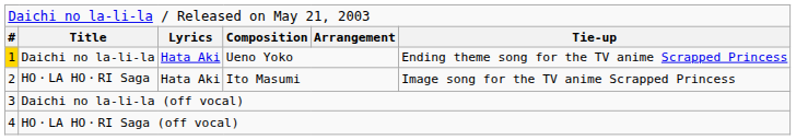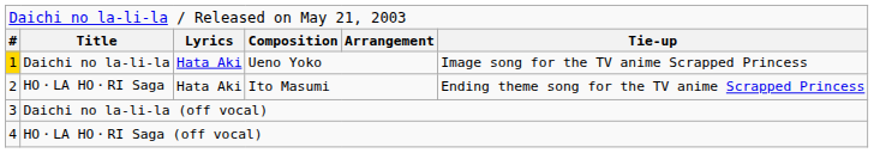Daichi no la-li-la | column 6: Ending theme song for the TV anime Scrapped Princess -> Image song for the TV anime Scrapped Princess
HO・LA HO・RI Saga | column 6: Image song for the TV anime Scrapped Princess -> Ending theme song for the TV anime Scrapped Princess
